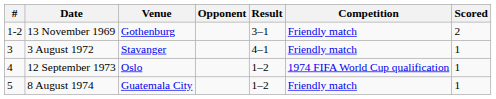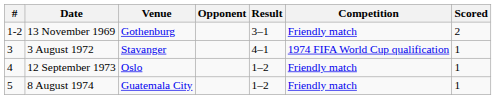3 August 1972 | Competition: Friendly match -> 1974 FIFA World Cup qualification
12 September 1973 | Competition: 1974 FIFA World Cup qualification -> Friendly match
